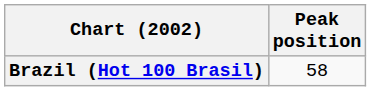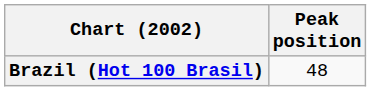Brazil (Hot 100 Brasil) | Peak position: 58 -> 48
